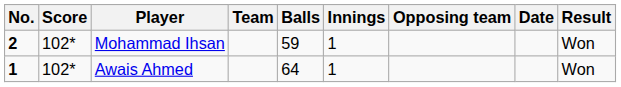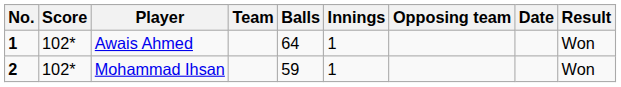rows swapped: Awais Ahmed <-> Mohammad Ihsan
